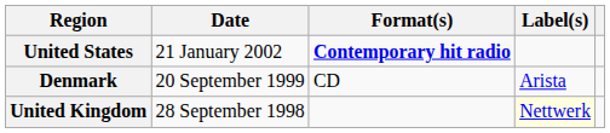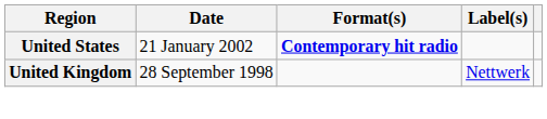- row: Denmark | 20 September 1999 | CD | Arista
United Kingdom | Label(s): lightyellow background -> no background
